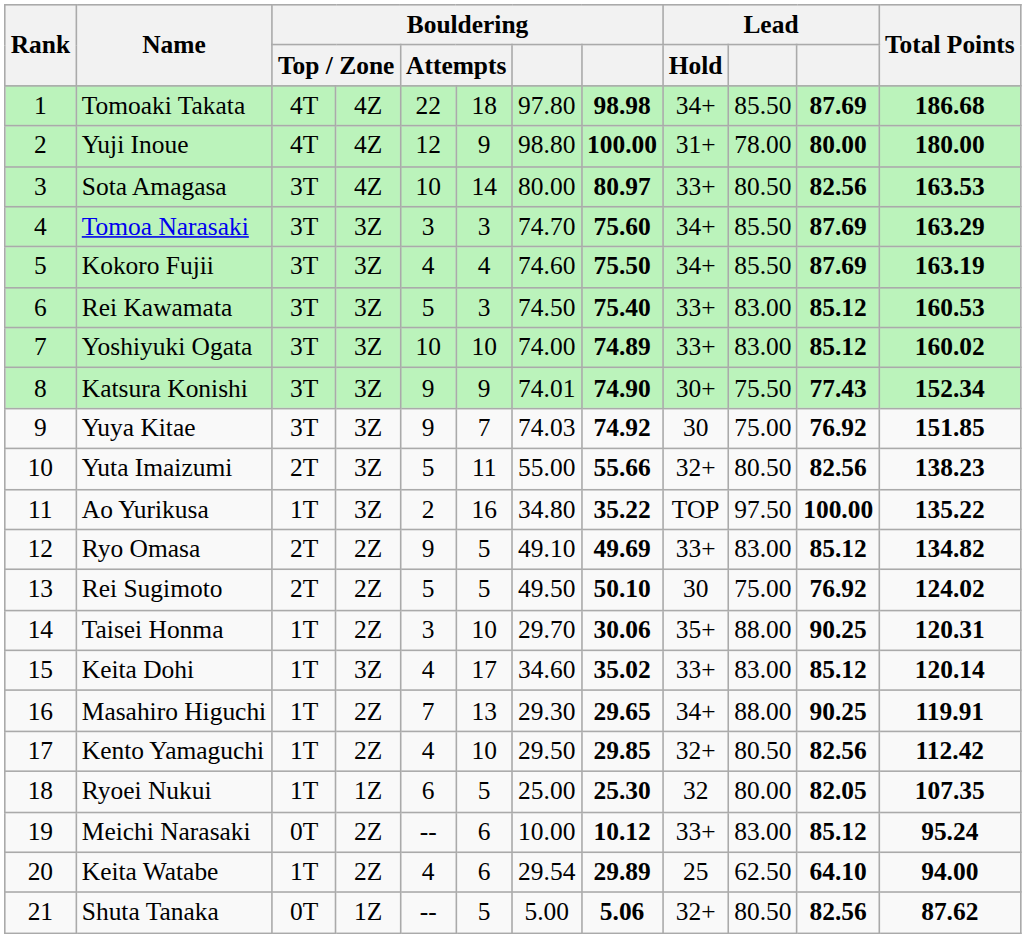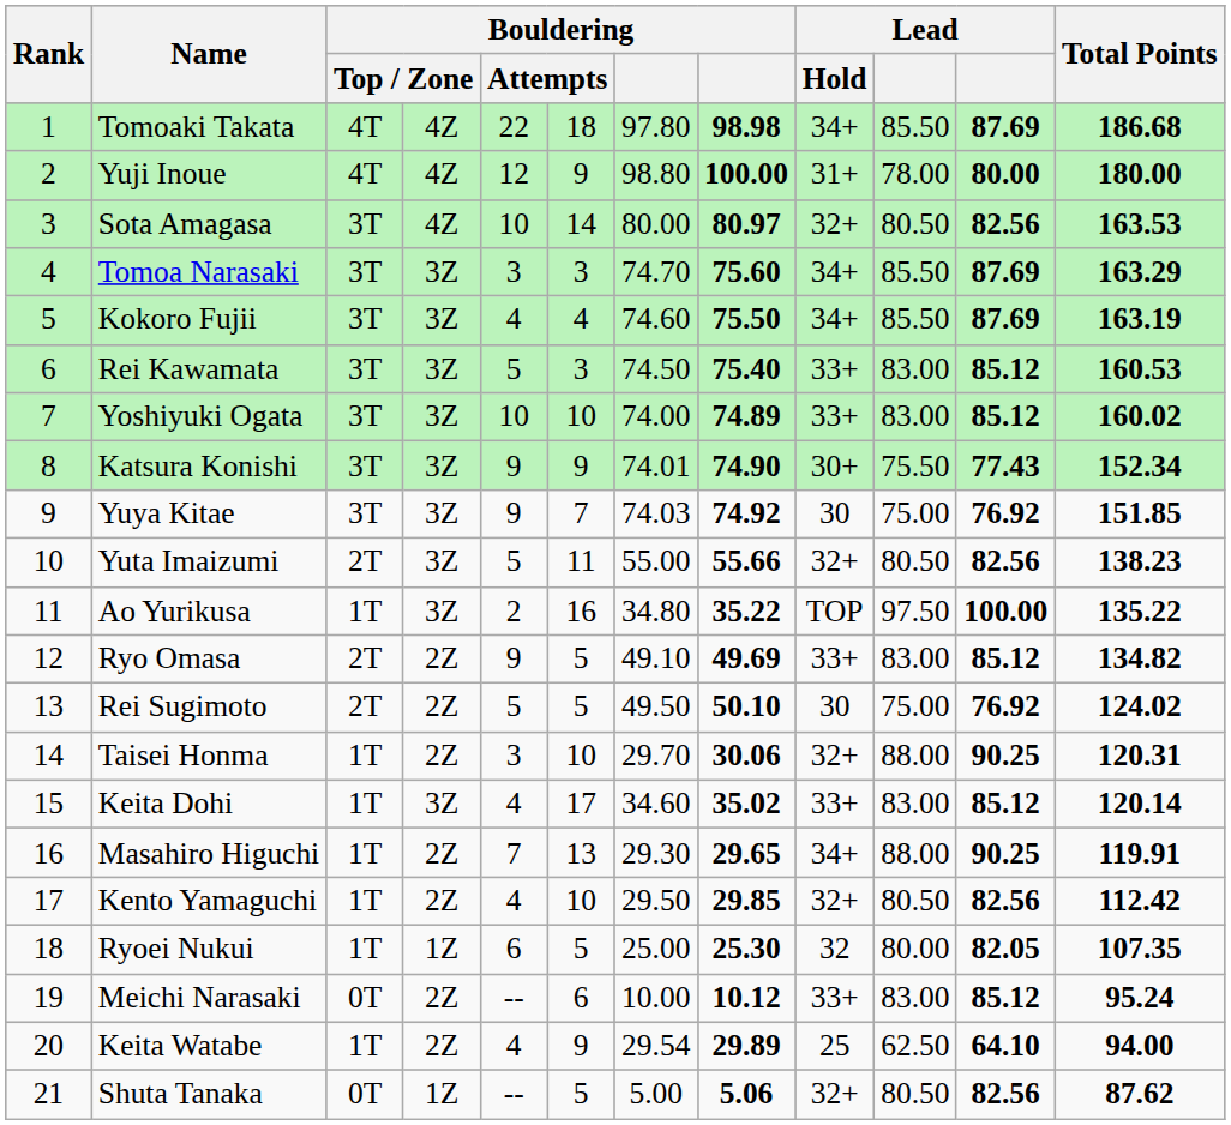Sota Amagasa | Lead / Hold: 33+ -> 32+
Taisei Honma | Lead / Hold: 35+ -> 32+
Keita Watabe | column 6: 6 -> 9
